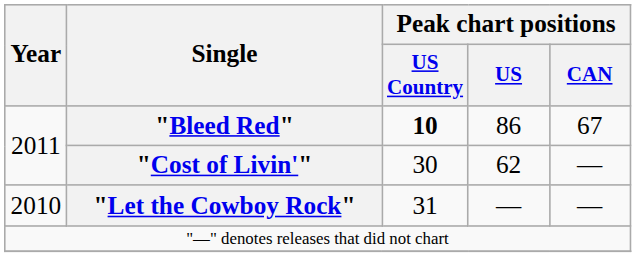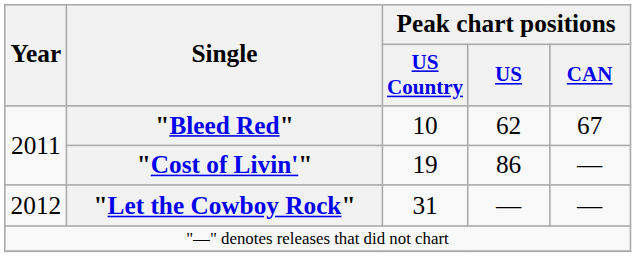"Bleed Red" | Peak chart positions / US Country: bold -> normal
"Bleed Red" | Peak chart positions / US: 86 -> 62
"Cost of Livin'" | Peak chart positions / US Country: 30 -> 19
"Cost of Livin'" | Peak chart positions / US: 62 -> 86
"Let the Cowboy Rock" | Year: 2010 -> 2012
